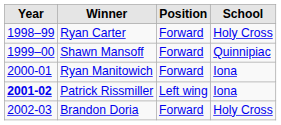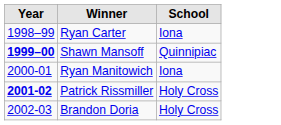- column: Position | Forward | Forward | Forward | Left wing | Forward
Ryan Carter | School: Holy Cross -> Iona
Shawn Mansoff | Year: normal -> bold
Patrick Rissmiller | School: Iona -> Holy Cross
